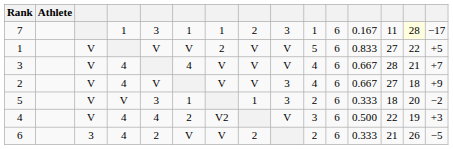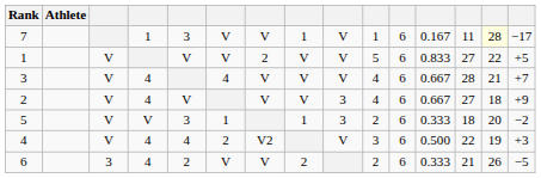7 | column 6: 1 -> V
7 | column 7: 1 -> V
7 | column 8: 2 -> 1
7 | column 9: 3 -> V
